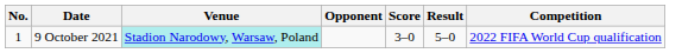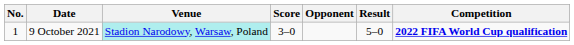columns swapped: Opponent <-> Score
9 October 2021 | Competition: normal -> bold
